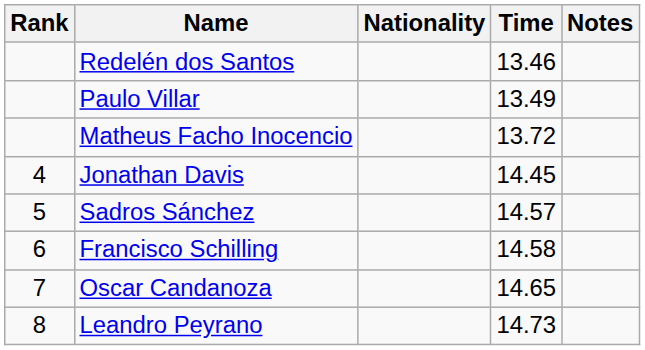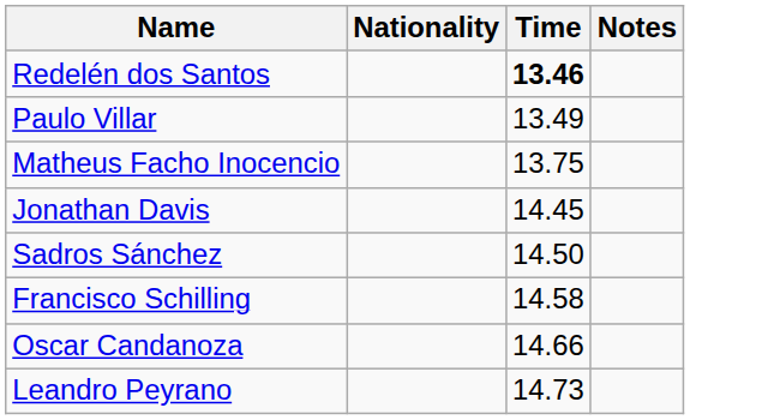- column: Rank | 4 | 5 | 6 | 7 | 8
Redelén dos Santos | Time: normal -> bold
Matheus Facho Inocencio | Time: 13.72 -> 13.75
Sadros Sánchez | Time: 14.57 -> 14.50
Oscar Candanoza | Time: 14.65 -> 14.66
